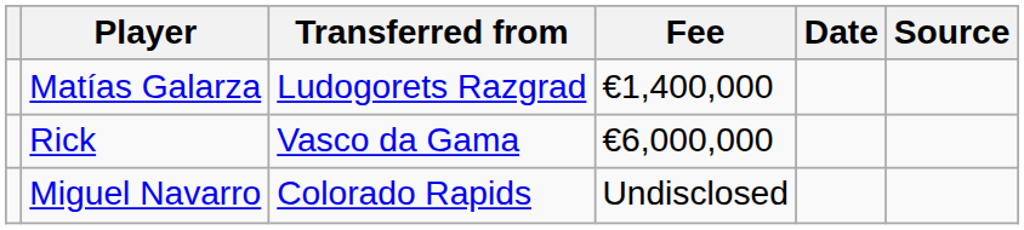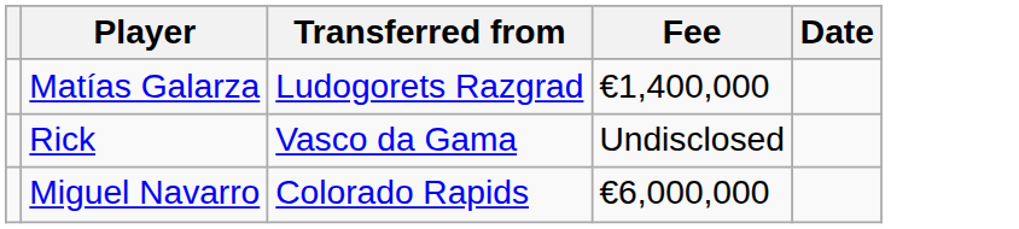- column: Source
Rick | Fee: €6,000,000 -> Undisclosed
Miguel Navarro | Fee: Undisclosed -> €6,000,000
